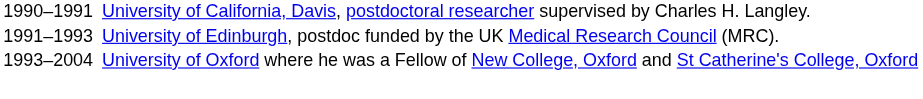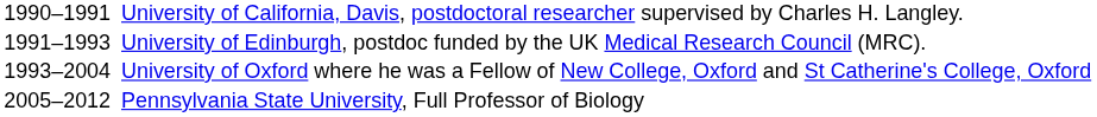+ row: 2005–2012 | Pennsylvania State University, Full Professor of Biology
